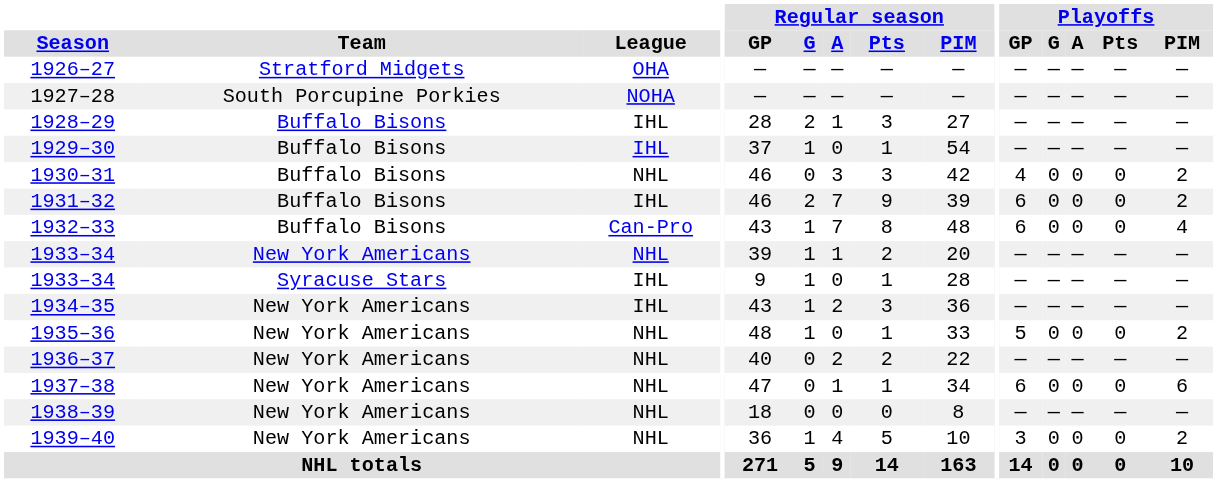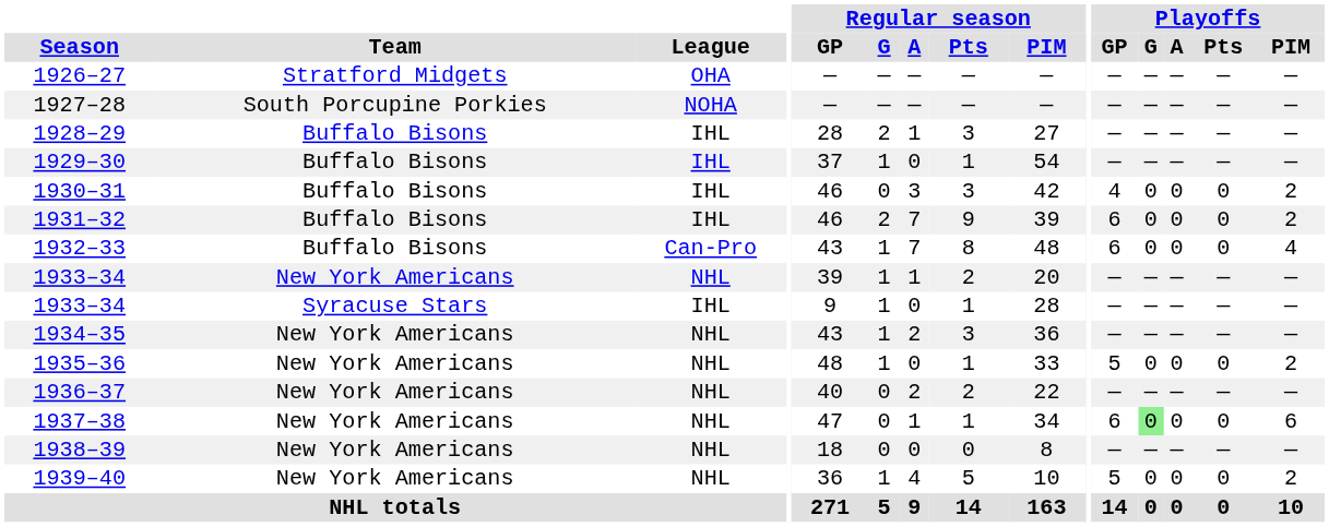1930–31 | League: NHL -> IHL
1934–35 | League: IHL -> NHL
1937–38 | Playoffs / G: no background -> lightgreen background
1939–40 | Playoffs / GP: 3 -> 5
